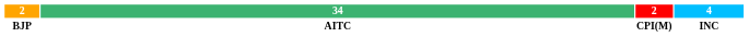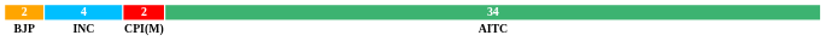columns swapped: 4 <-> 34
